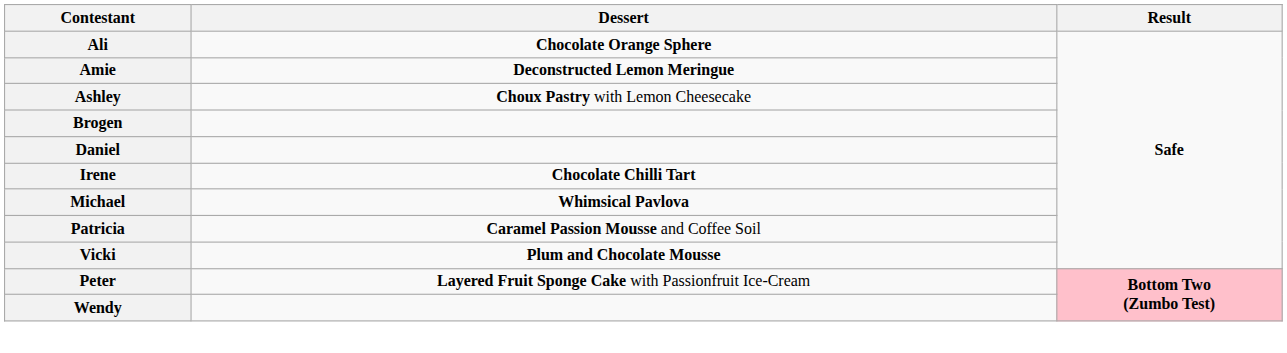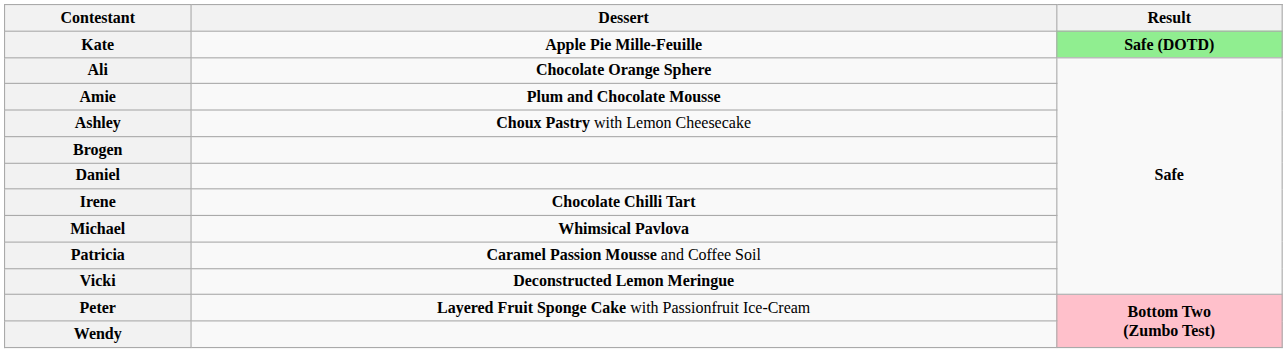+ row: Kate | Apple Pie Mille-Feuille | Safe (DOTD)
Amie | Dessert: Deconstructed Lemon Meringue -> Plum and Chocolate Mousse
Vicki | Dessert: Plum and Chocolate Mousse -> Deconstructed Lemon Meringue
